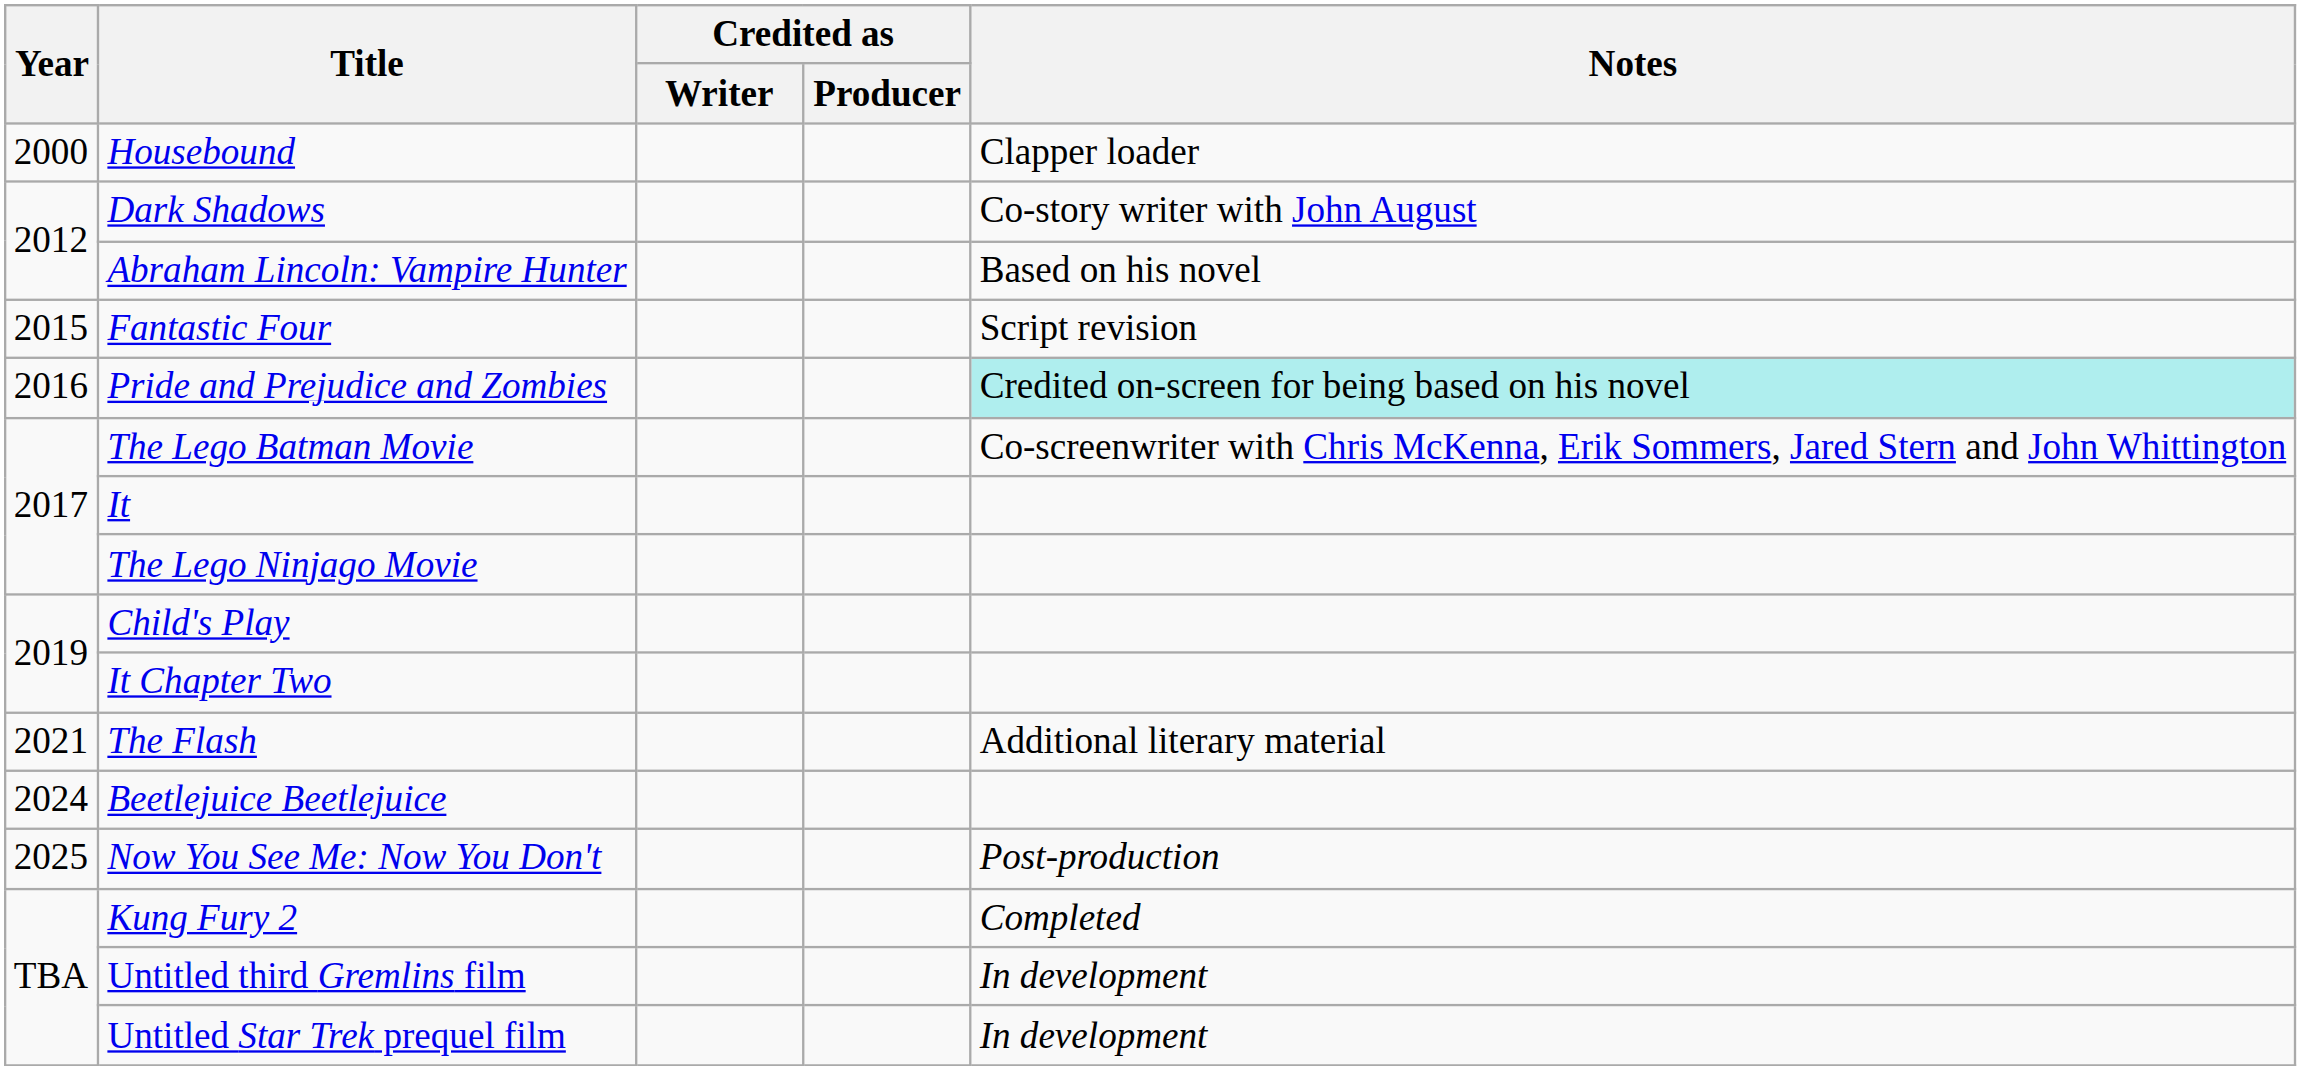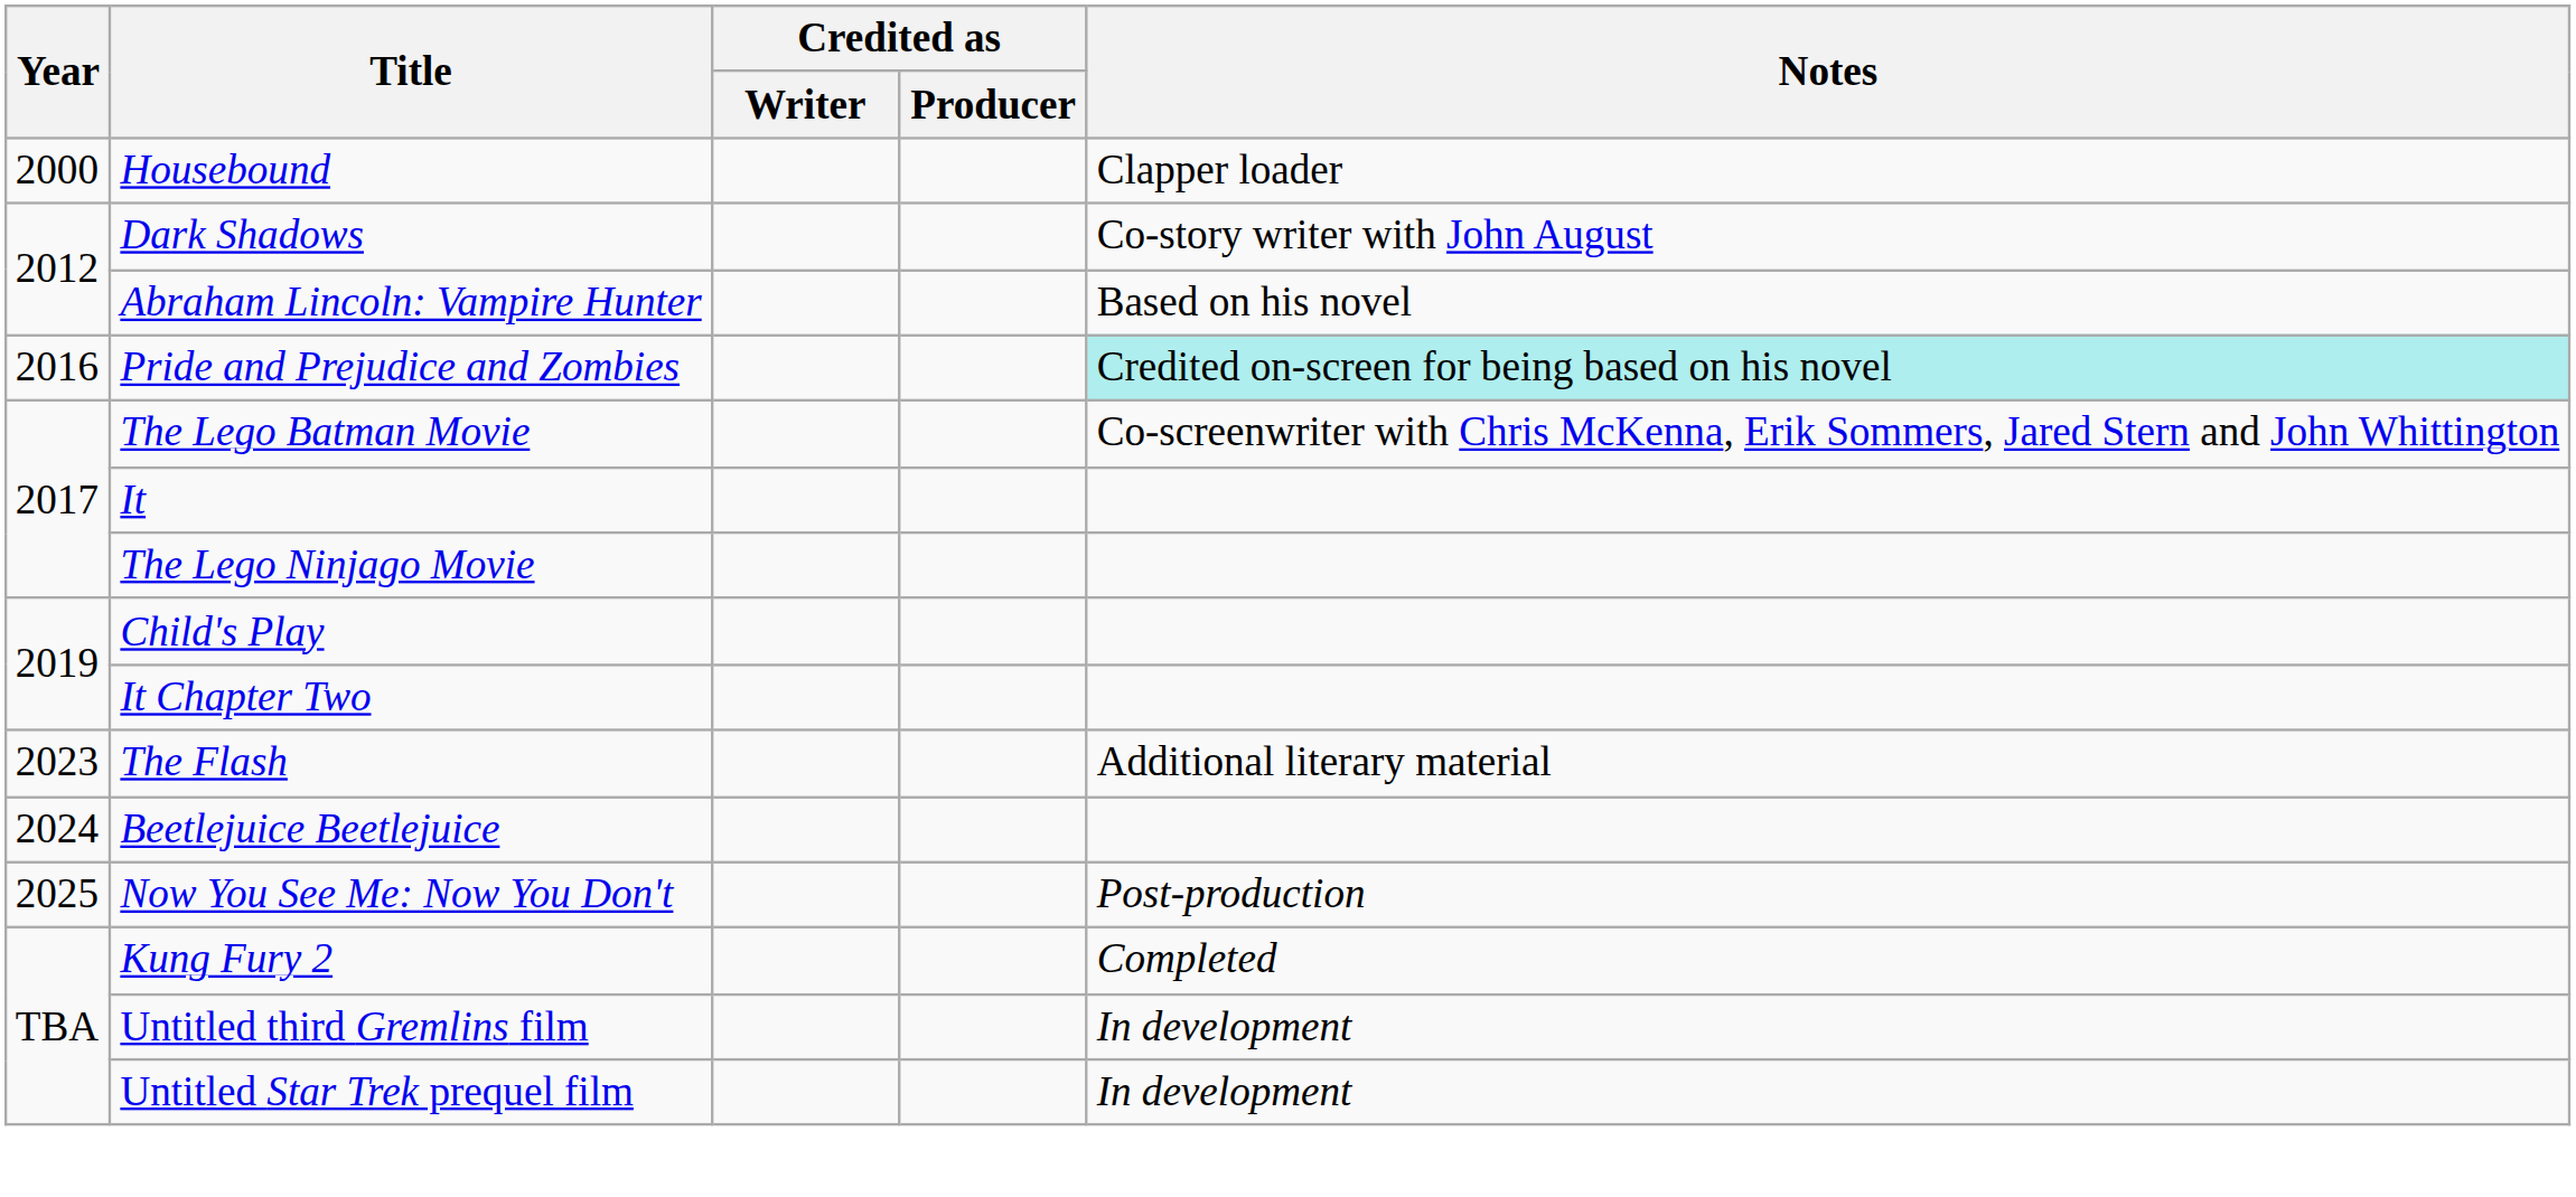- row: 2015 | Fantastic Four | Script revision
The Flash | Year: 2021 -> 2023
